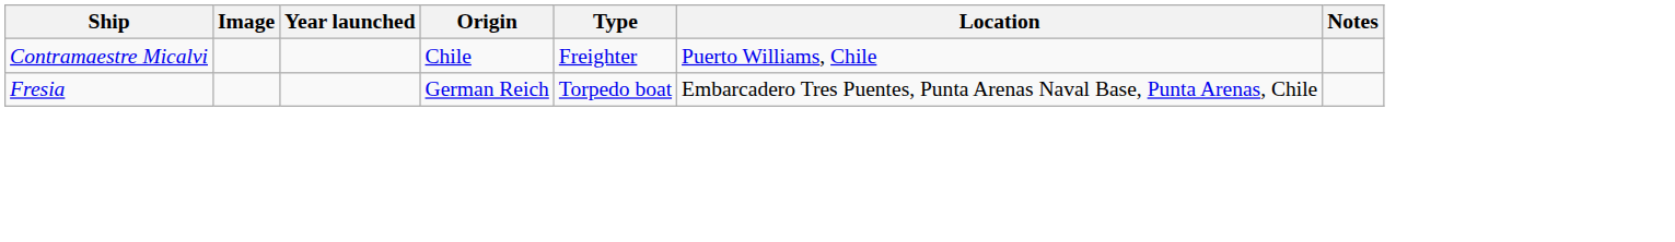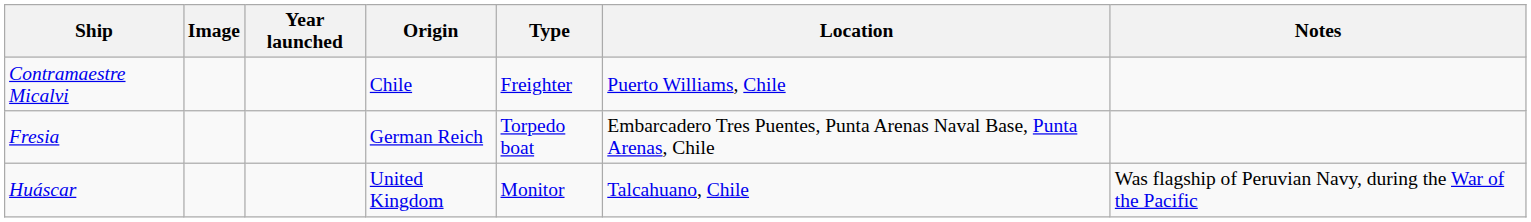+ row: Huáscar | United Kingdom | Monitor | Talcahuano, Chile | Was flagship of Peruvian Navy, during the War of the Pacific
